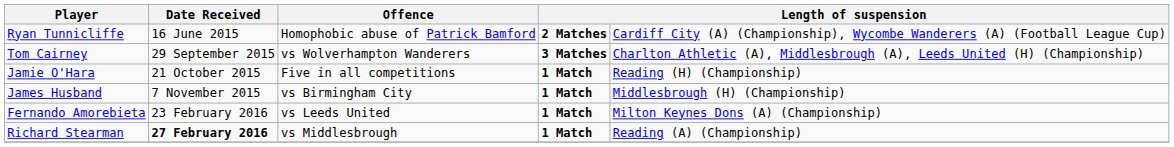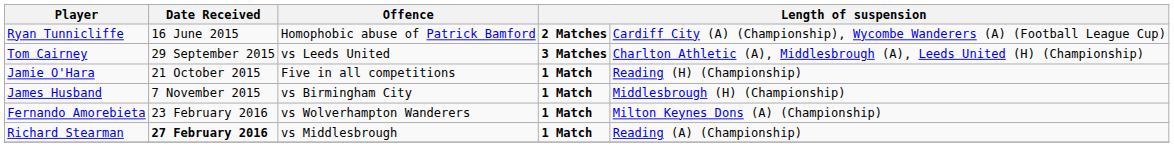Tom Cairney | Offence: vs Wolverhampton Wanderers -> vs Leeds United
Fernando Amorebieta | Offence: vs Leeds United -> vs Wolverhampton Wanderers
